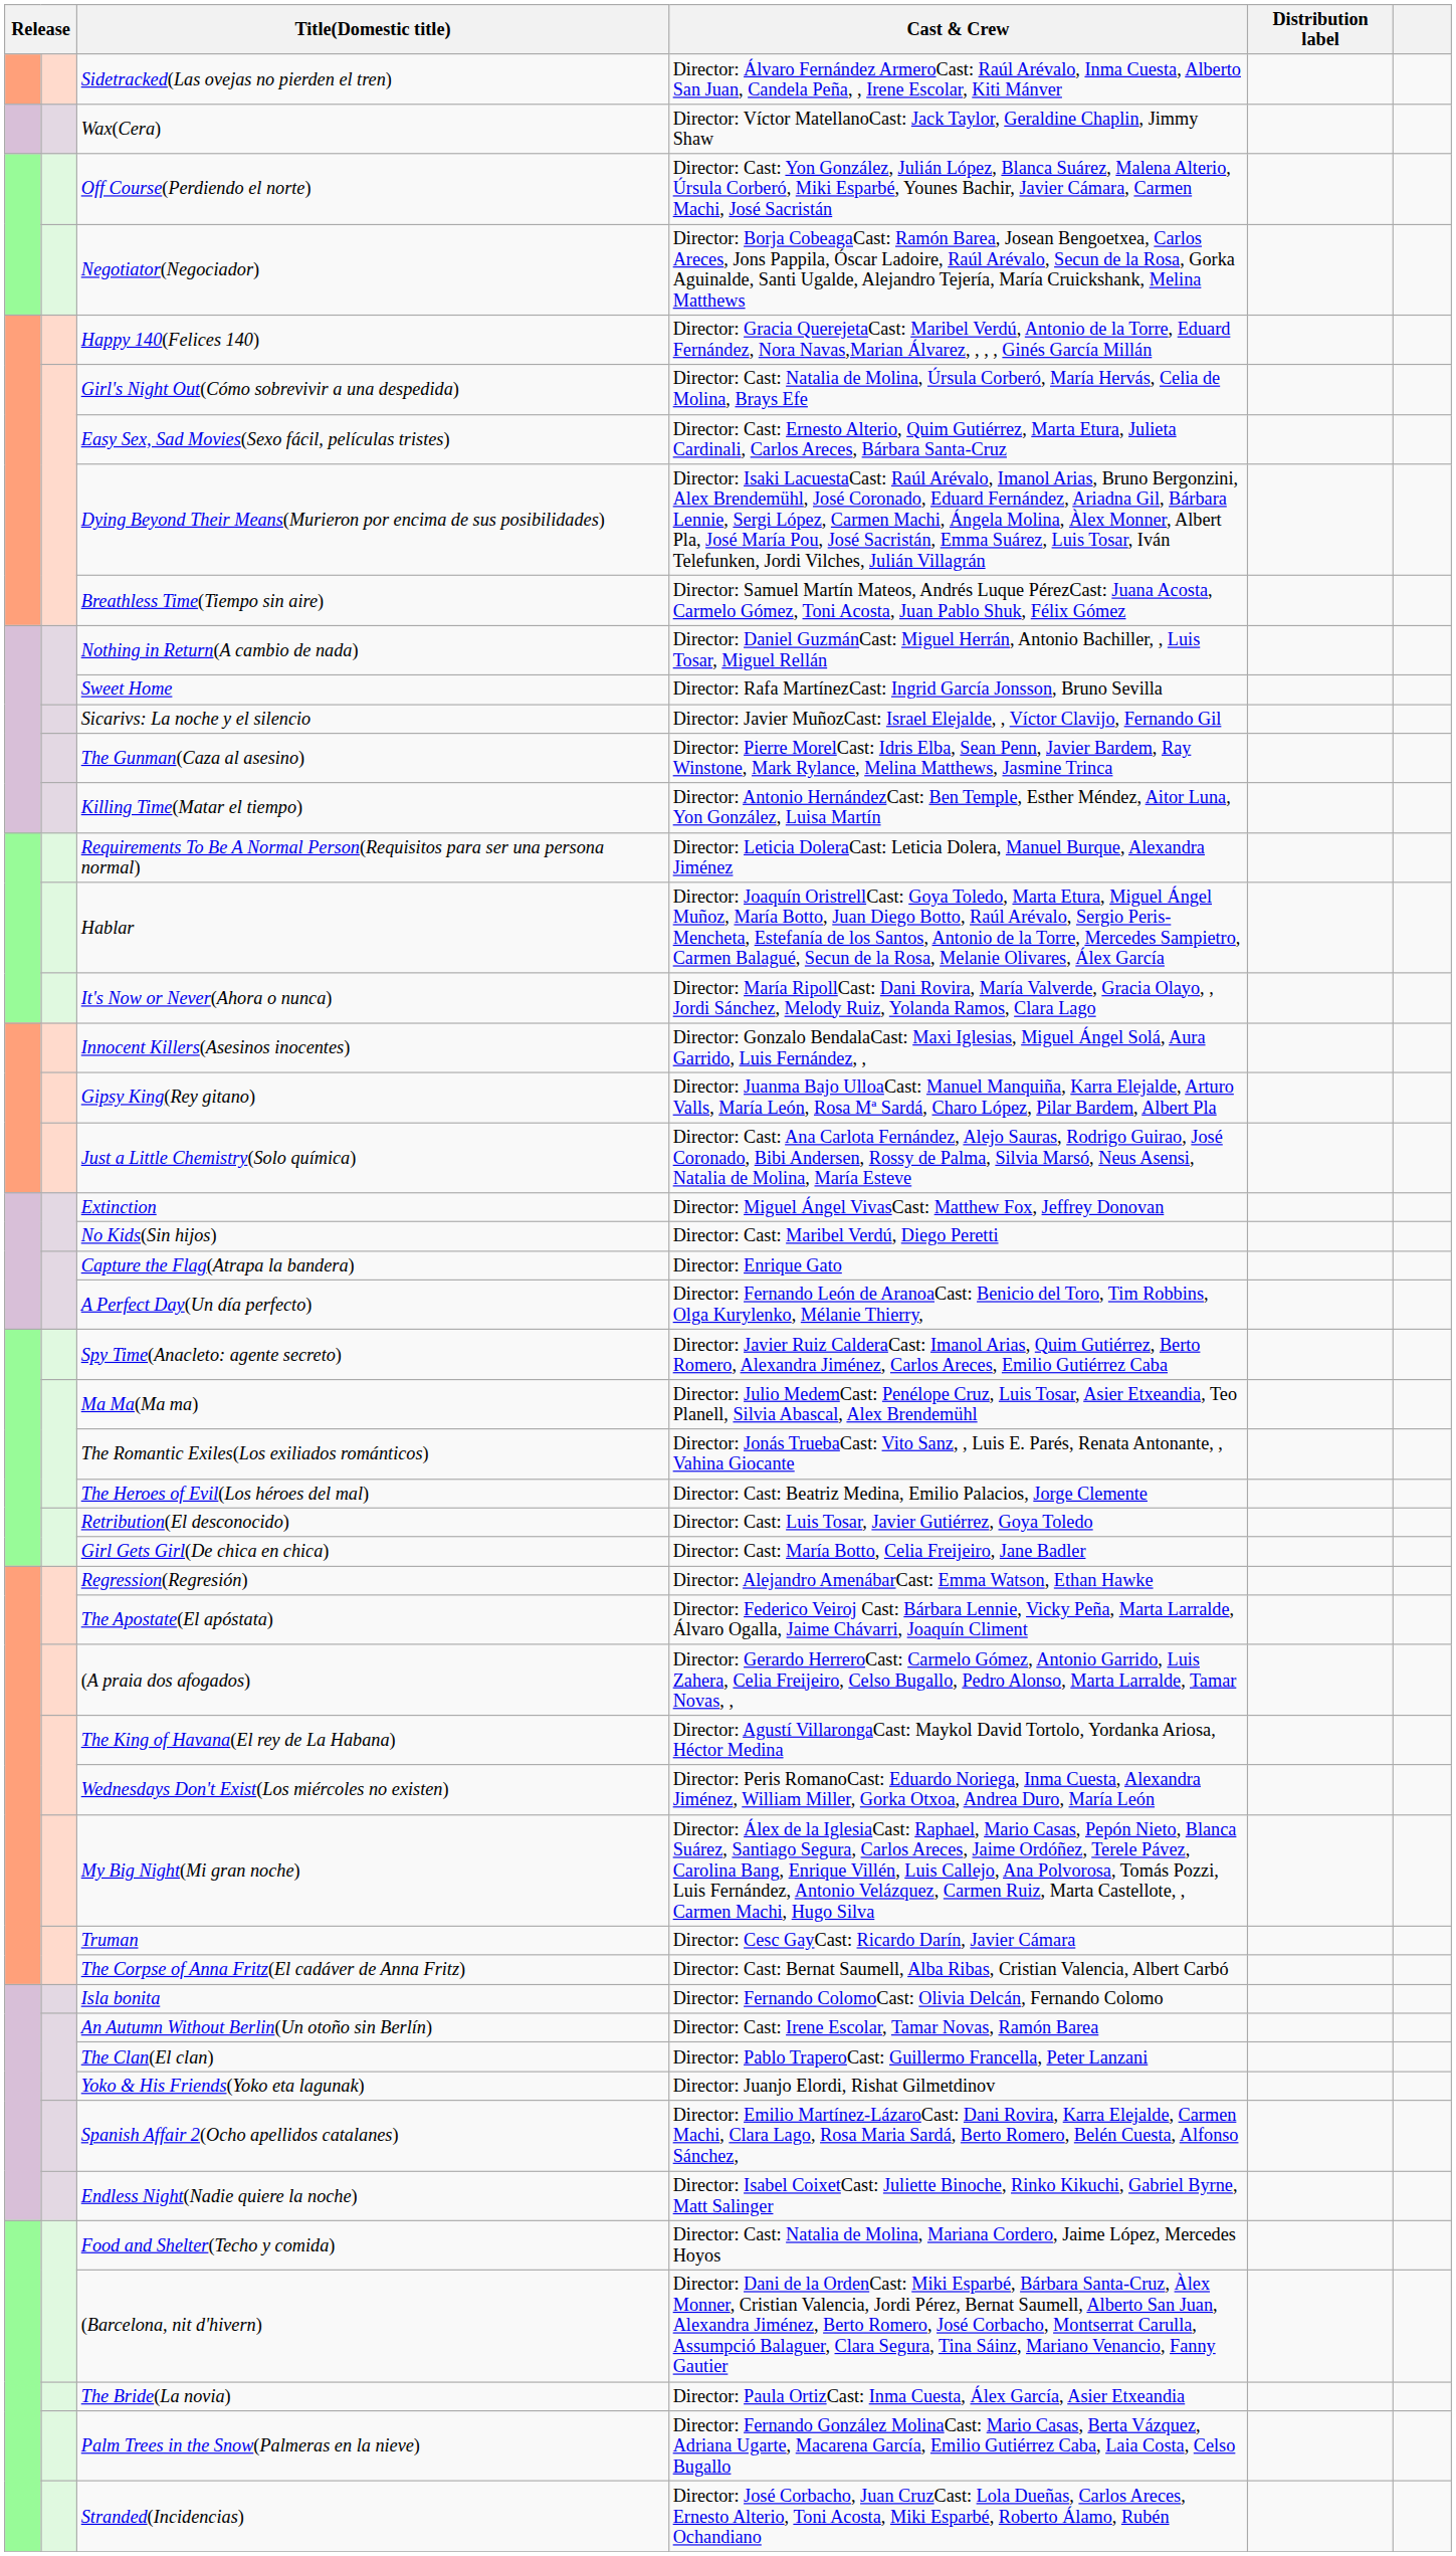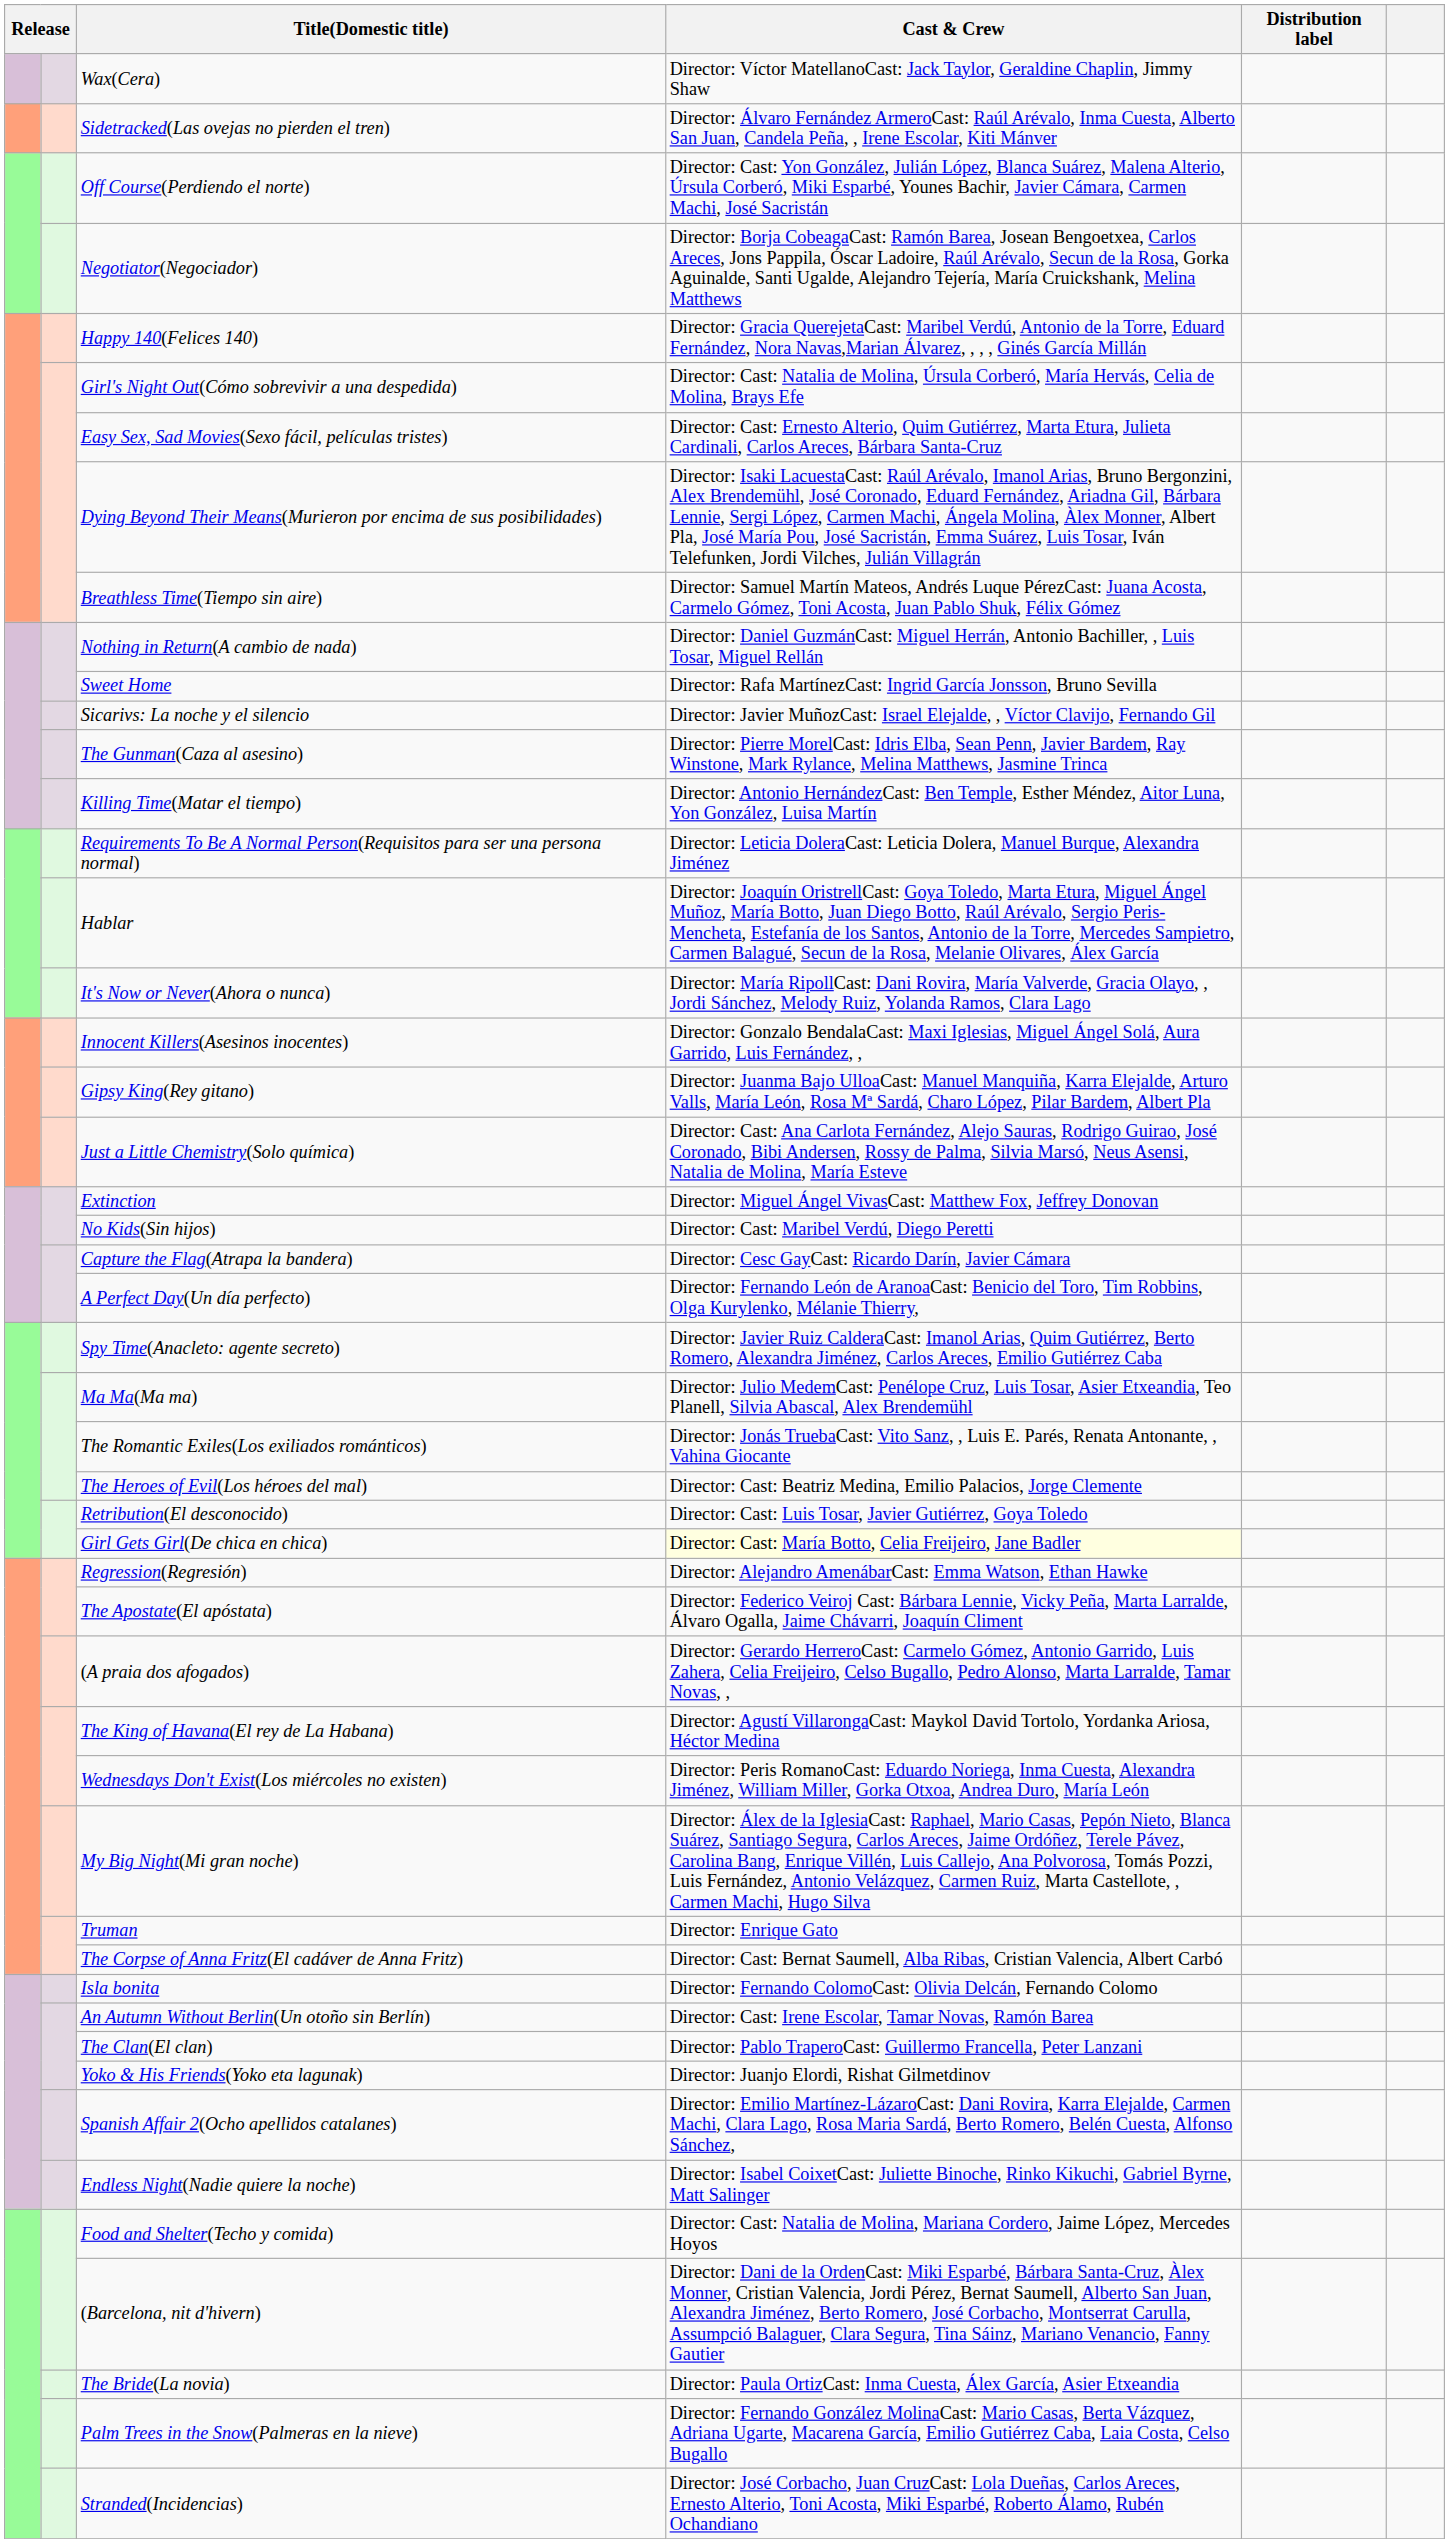rows swapped: Sidetracked(Las ovejas no pierden el tren) <-> Wax(Cera)
Capture the Flag(Atrapa la bandera) | Cast & Crew: Director: Enrique Gato -> Director: Cesc GayCast: Ricardo Darín, Javier Cámara
Girl Gets Girl(De chica en chica) | Cast & Crew: no background -> lightyellow background
Truman | Cast & Crew: Director: Cesc GayCast: Ricardo Darín, Javier Cámara -> Director: Enrique Gato
